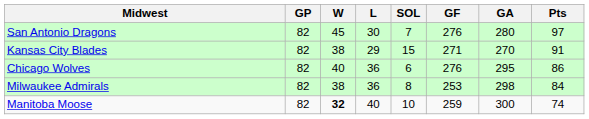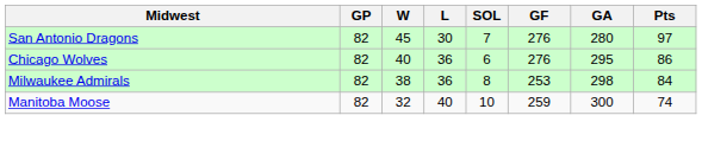- row: Kansas City Blades | 82 | 38 | 29 | 15 | 271 | 270 | 91
Manitoba Moose | W: bold -> normal
